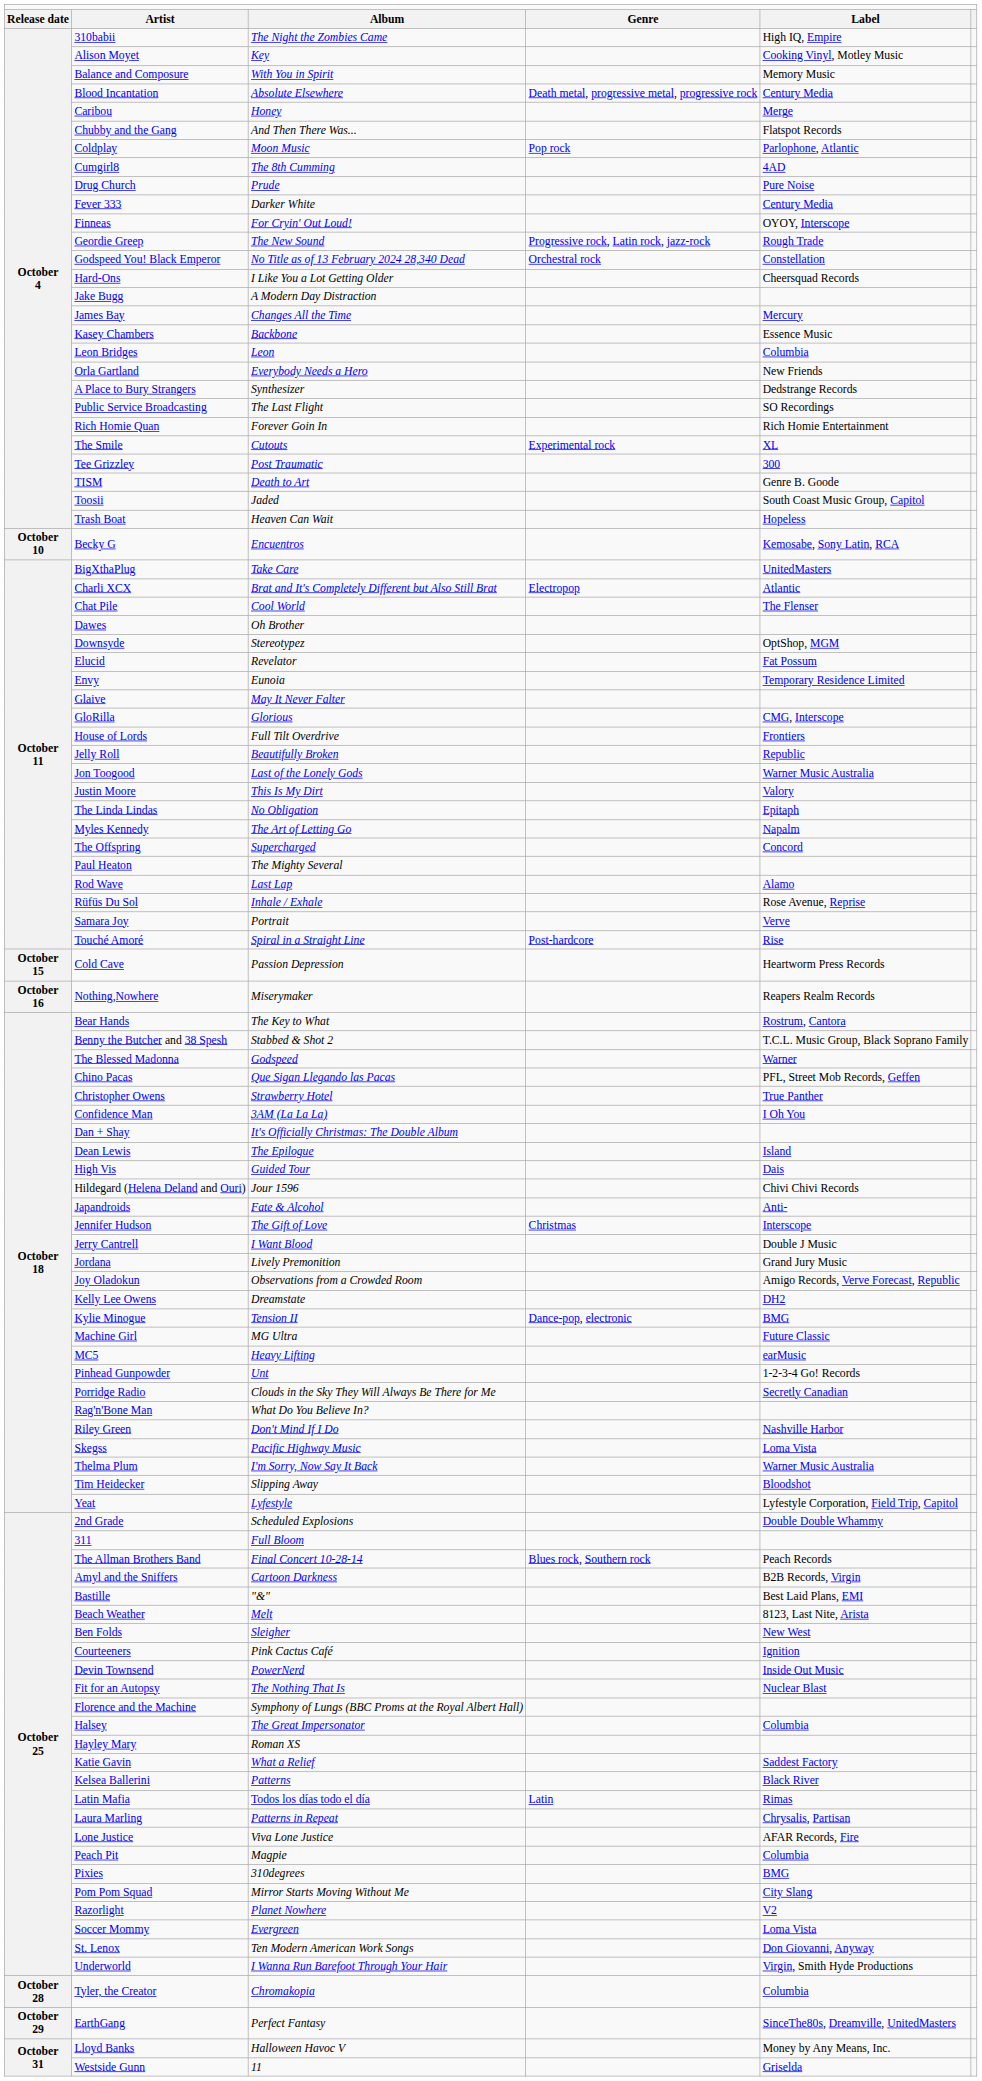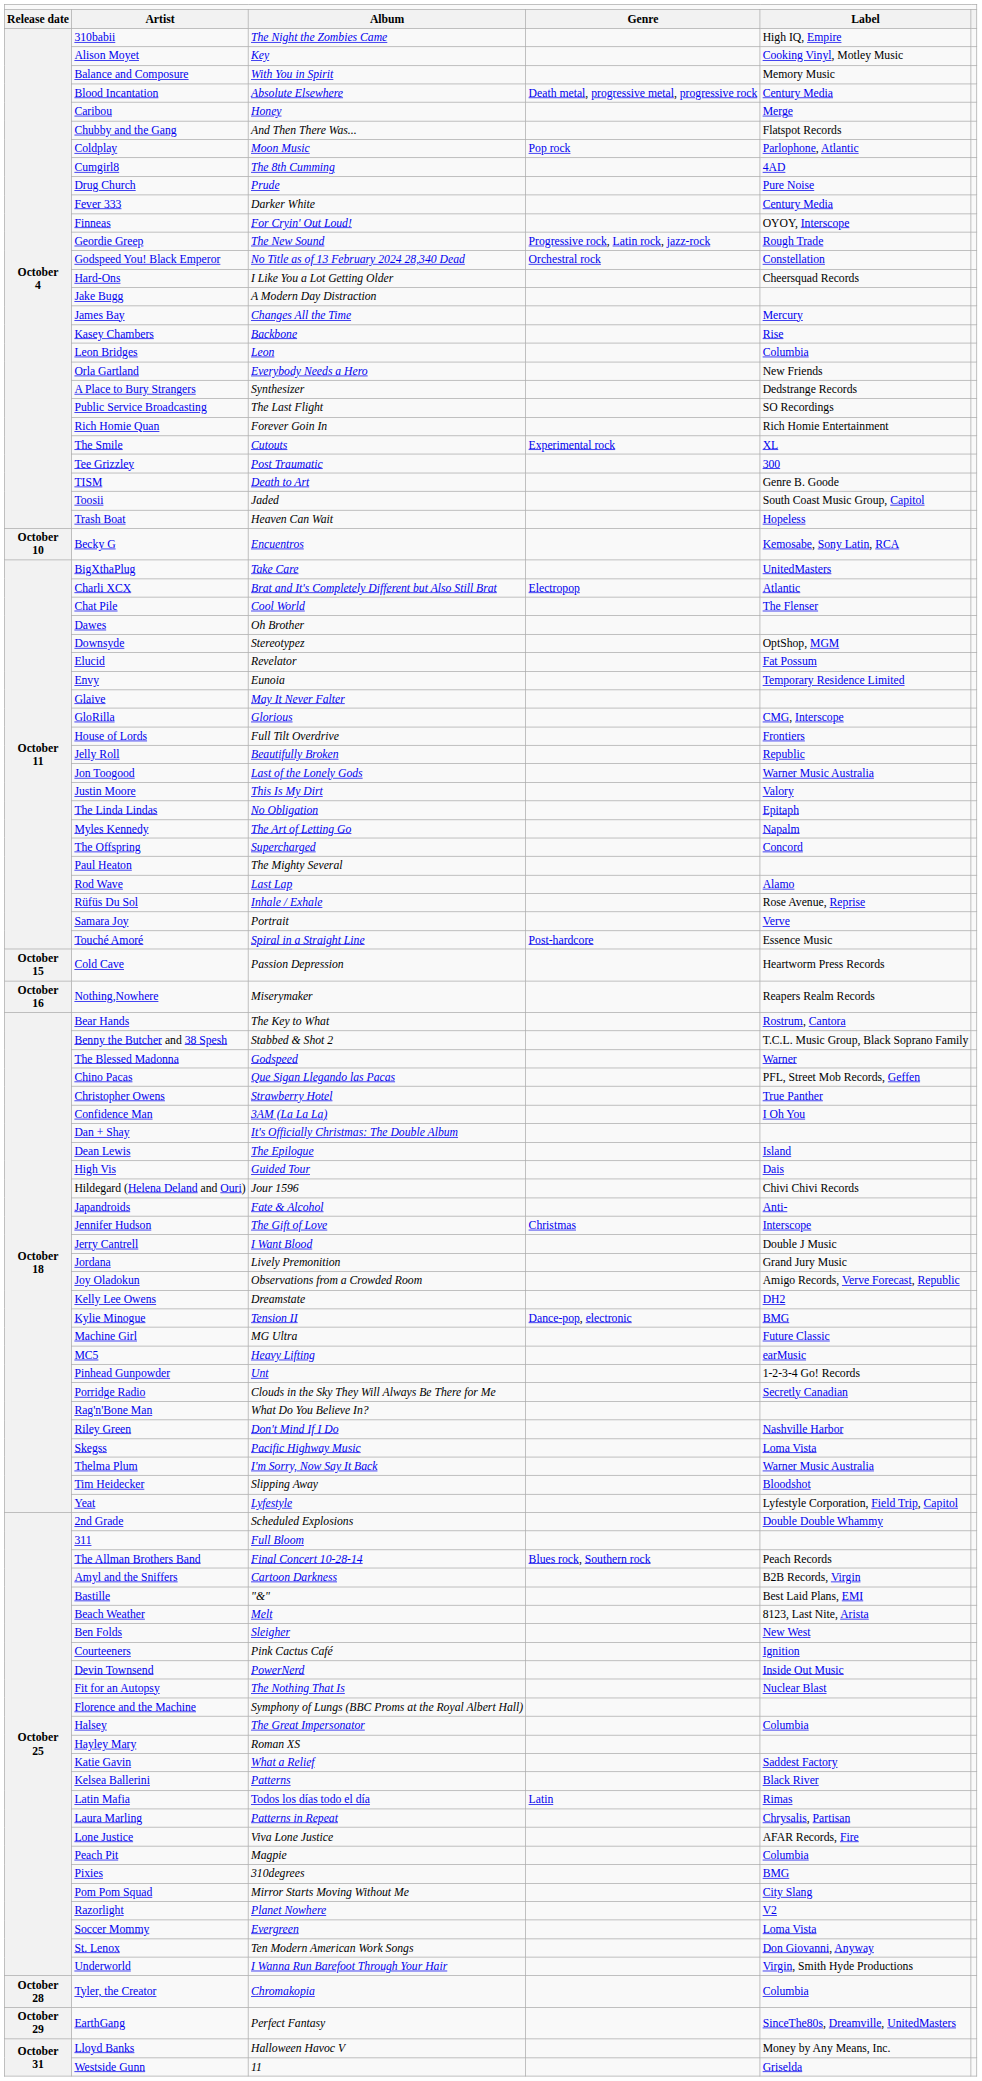Kasey Chambers | column 5: Essence Music -> Rise
Touché Amoré | column 5: Rise -> Essence Music
